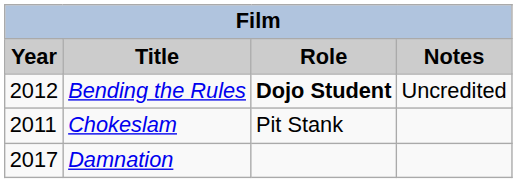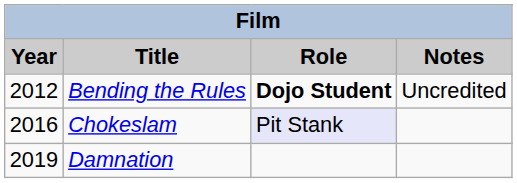Chokeslam | Year: 2011 -> 2016
Chokeslam | Role: no background -> lavender background
Damnation | Year: 2017 -> 2019
